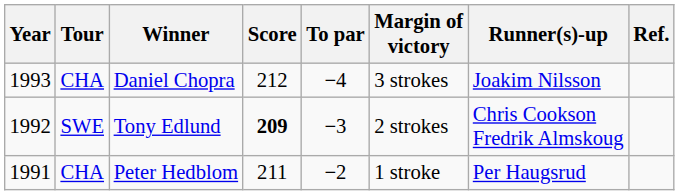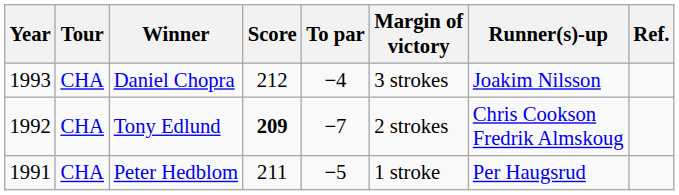Tony Edlund | Tour: SWE -> CHA
Tony Edlund | To par: −3 -> −7
Peter Hedblom | To par: −2 -> −5
